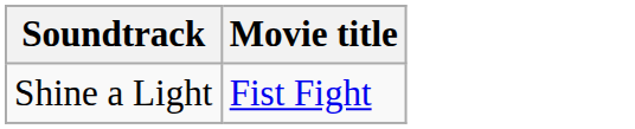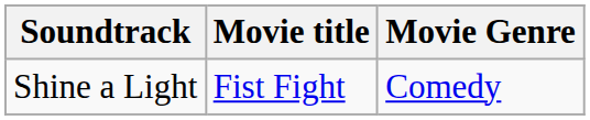+ column: Movie Genre | Comedy
